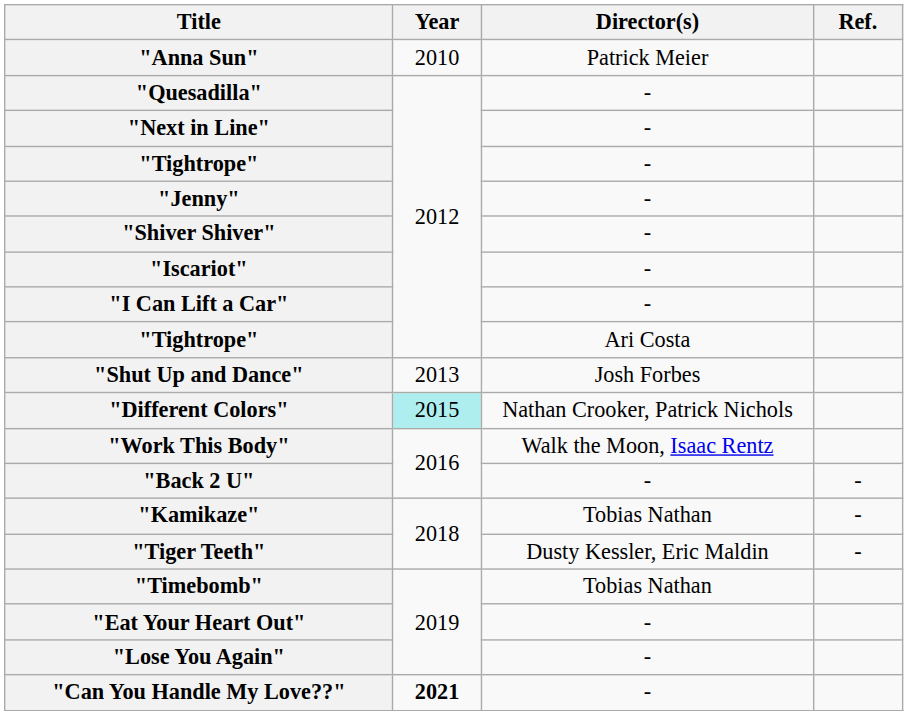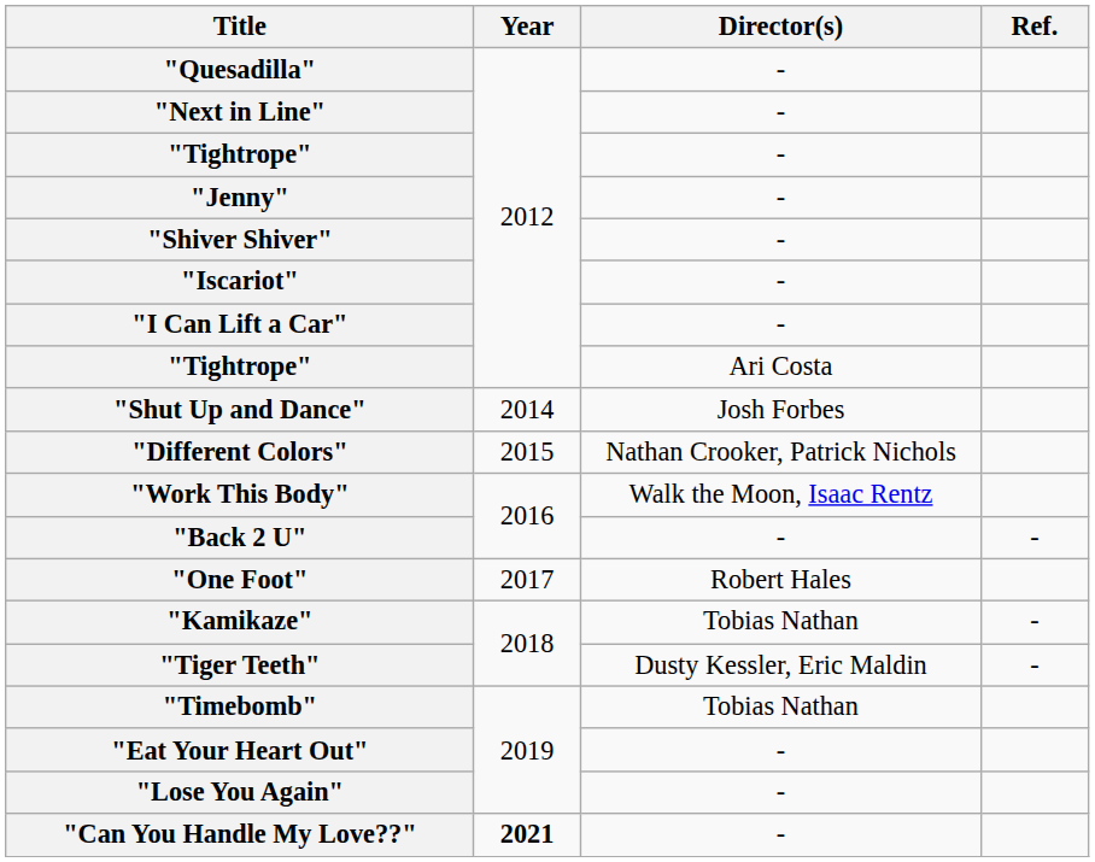- row: "Anna Sun" | 2010 | Patrick Meier
"Shut Up and Dance" | Year: 2013 -> 2014
"Different Colors" | Year: paleturquoise background -> no background
+ row: "One Foot" | 2017 | Robert Hales
